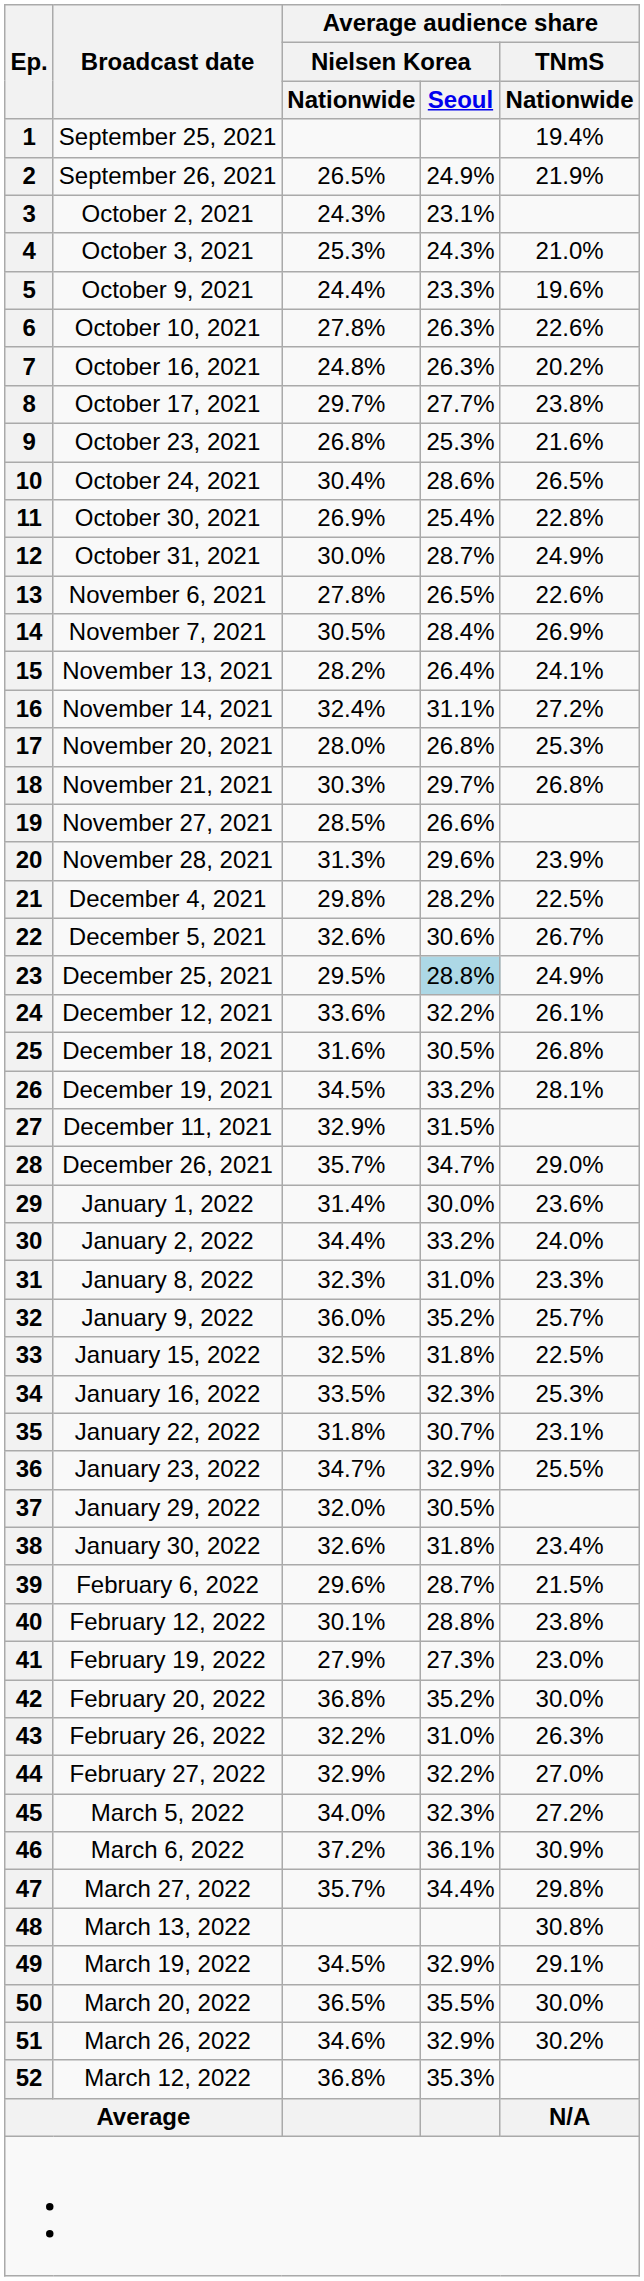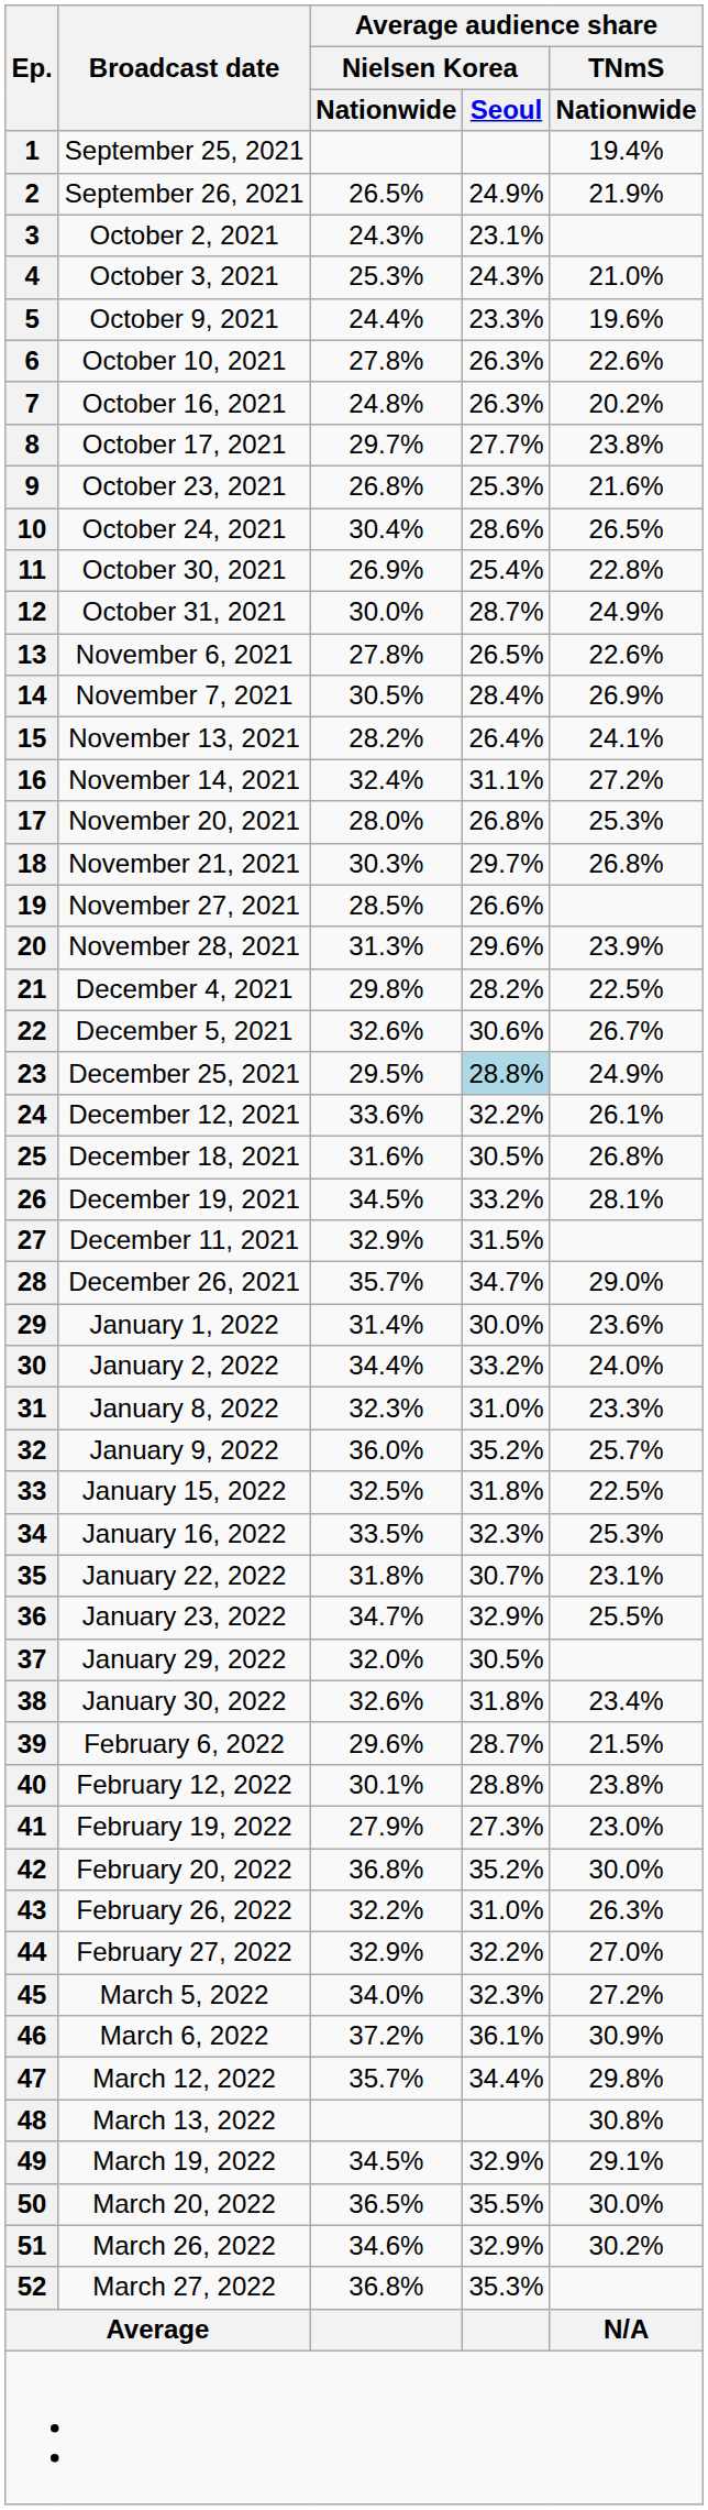47 | Broadcast date: March 27, 2022 -> March 12, 2022
52 | Broadcast date: March 12, 2022 -> March 27, 2022
